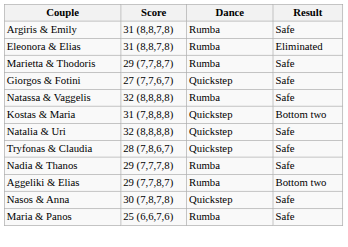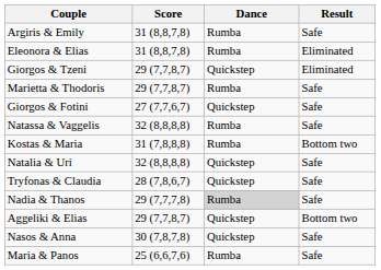+ row: Giorgos & Tzeni | 29 (7,7,8,7) | Quickstep | Eliminated
Kostas & Maria | Dance: Quickstep -> Rumba
Nadia & Thanos | Dance: no background -> lightgrey background
Aggeliki & Elias | Dance: Rumba -> Quickstep
